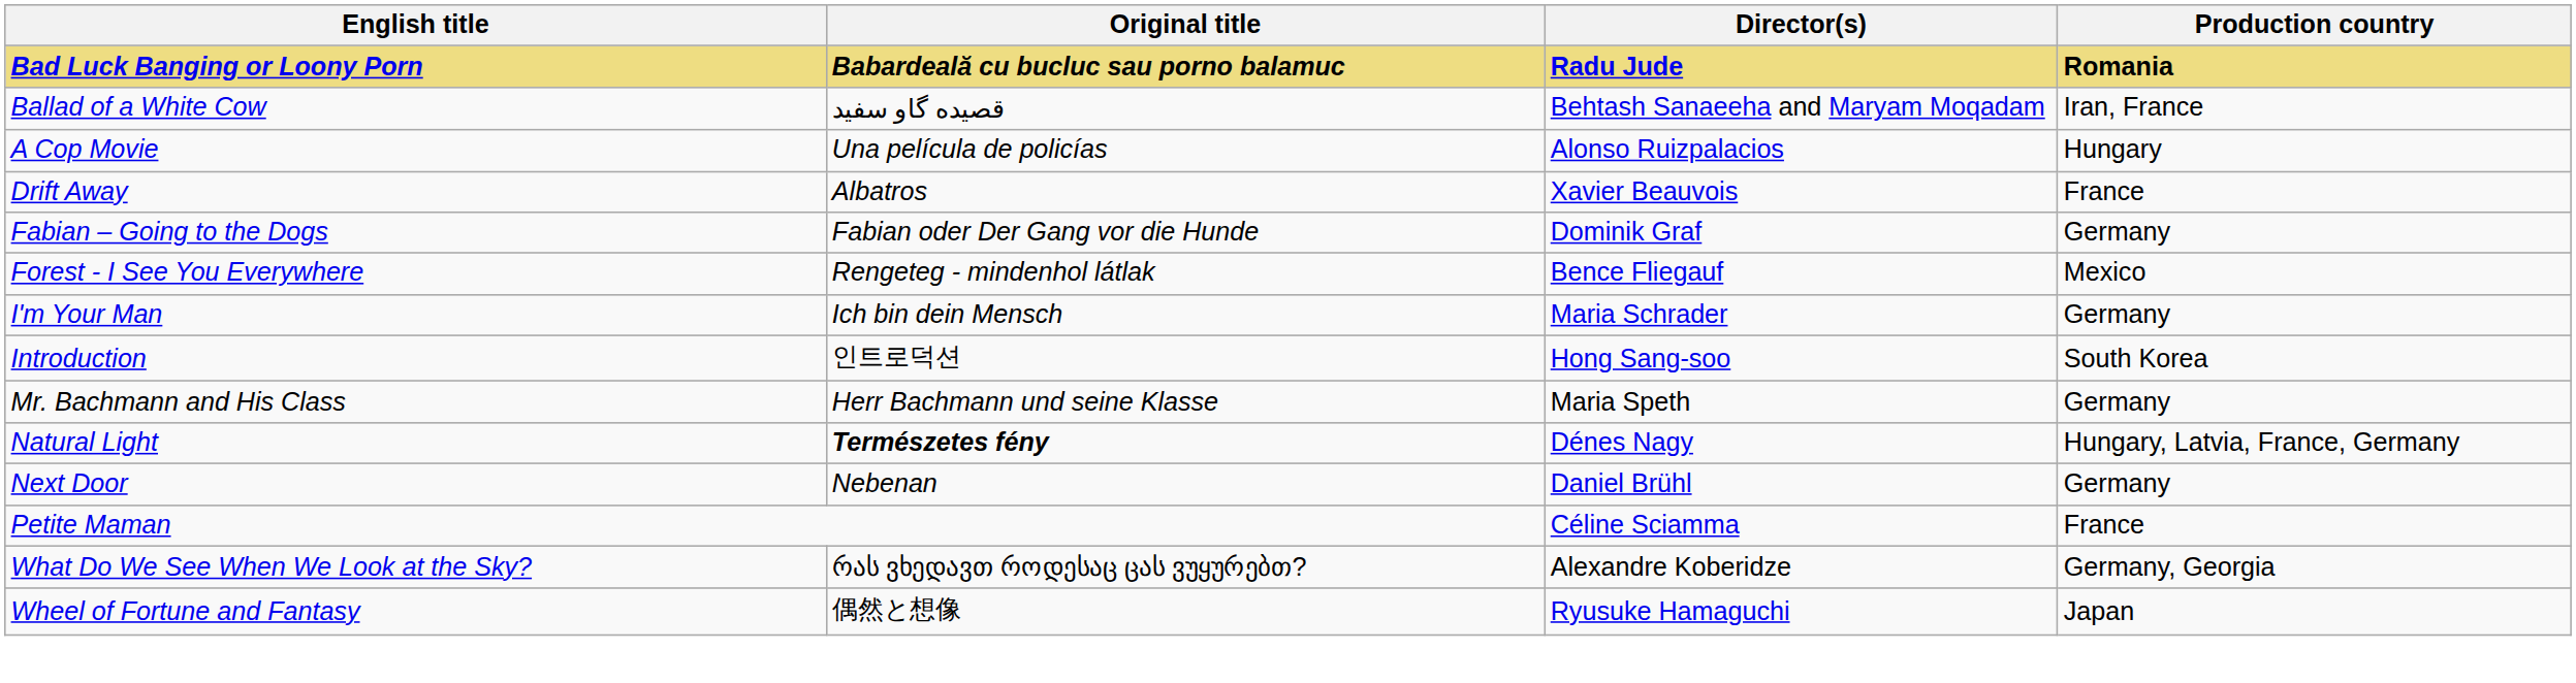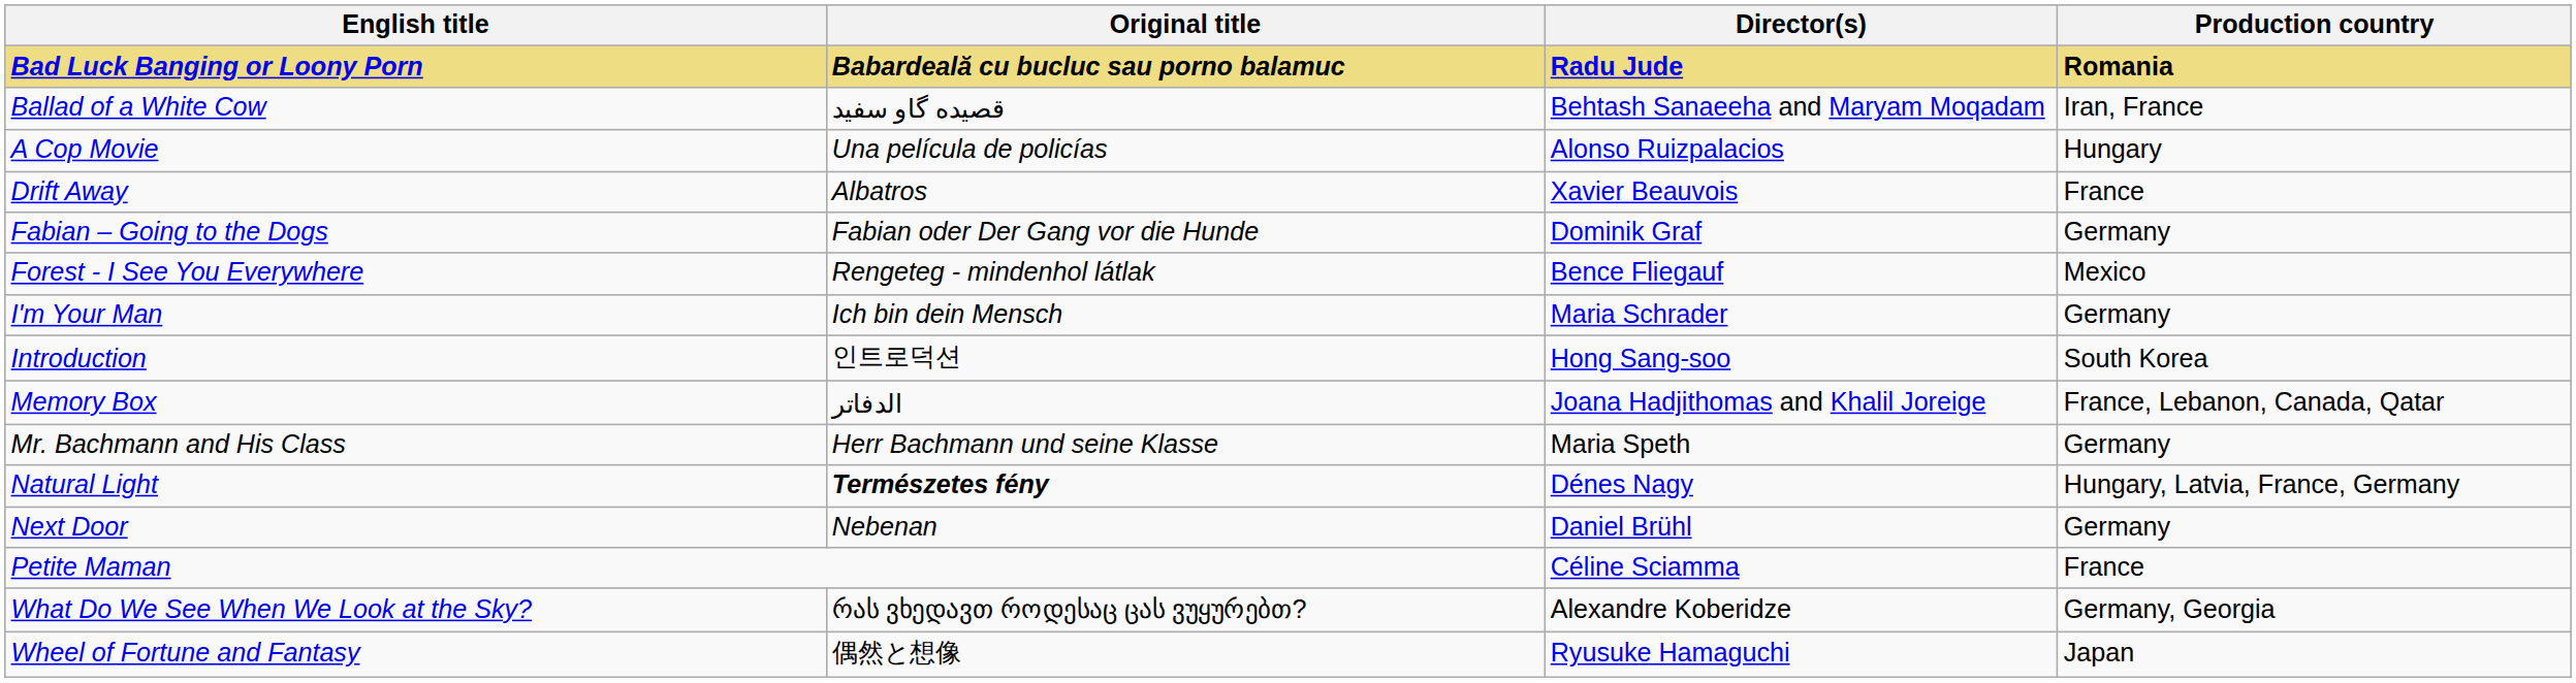+ row: Memory Box | الدفاتر | Joana Hadjithomas and Khalil Joreige | France, Lebanon, Canada, Qatar
